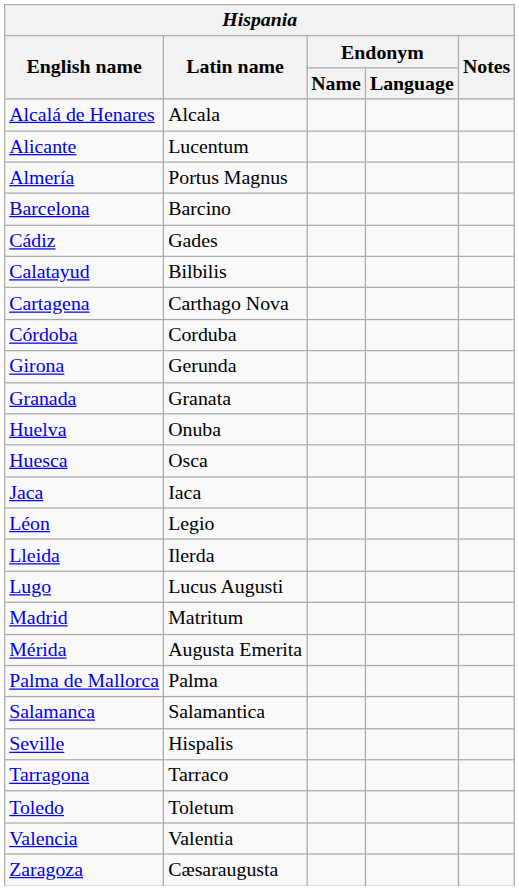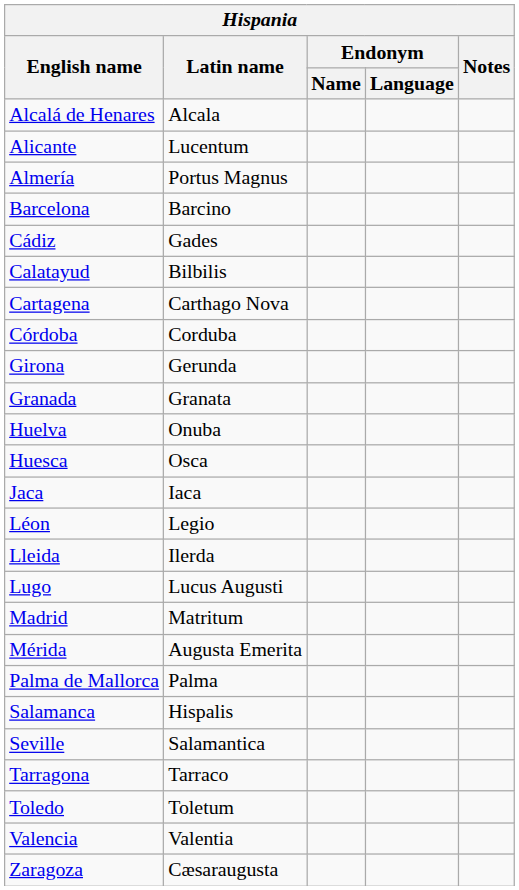Salamanca | Latin name: Salamantica -> Hispalis
Seville | Latin name: Hispalis -> Salamantica
